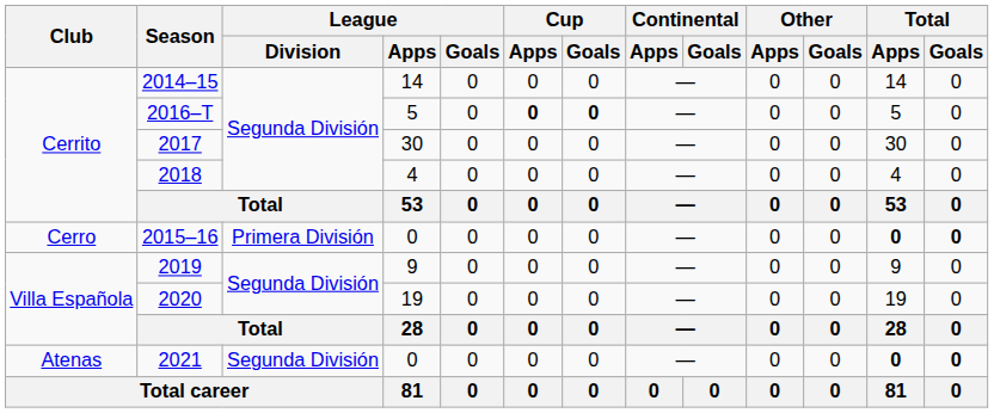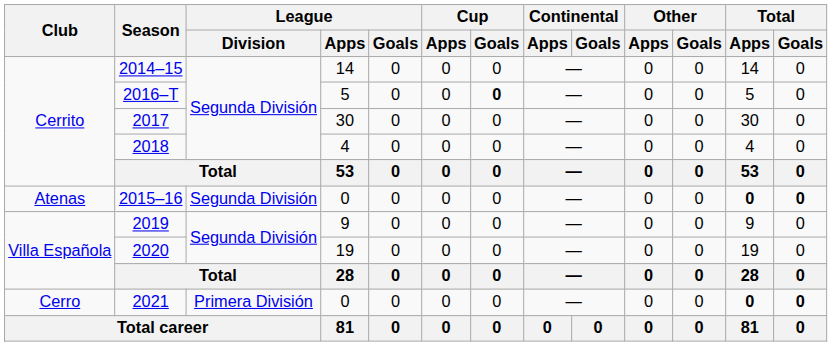2016–T | Cup / Apps: bold -> normal
2015–16 | Club: Cerro -> Atenas
2015–16 | League / Division: Primera División -> Segunda División
2021 | Club: Atenas -> Cerro
2021 | League / Division: Segunda División -> Primera División
